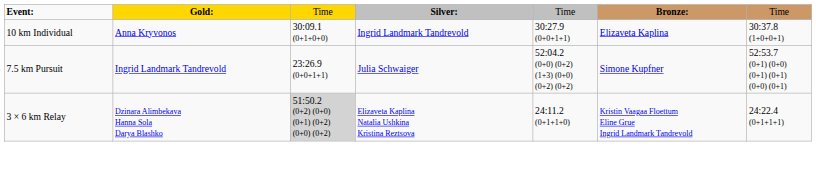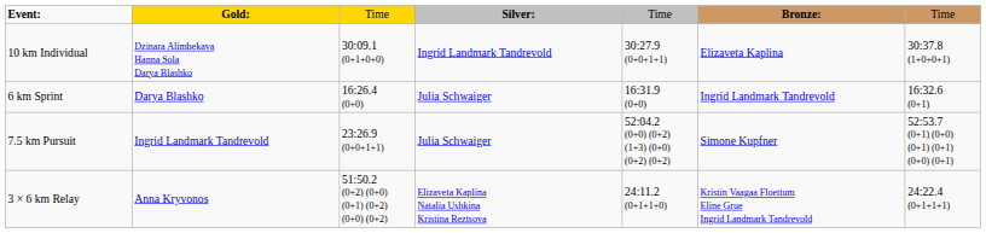10 km Individual | column 2: Anna Kryvonos -> Dzinara Alimbekava Hanna Sola Darya Blashko
+ row: 6 km Sprint | Darya Blashko | 16:26.4 (0+0) | Julia Schwaiger | 16:31.9 (0+0) | Ingrid Landmark Tandrevold | 16:32.6 (0+1)
3 × 6 km Relay | column 2: Dzinara Alimbekava Hanna Sola Darya Blashko -> Anna Kryvonos
3 × 6 km Relay | column 3: lightgrey background -> no background
